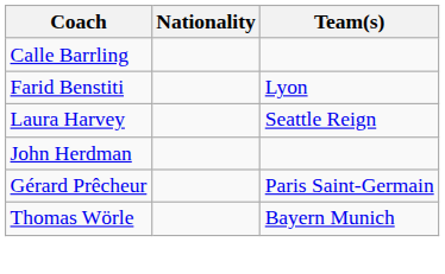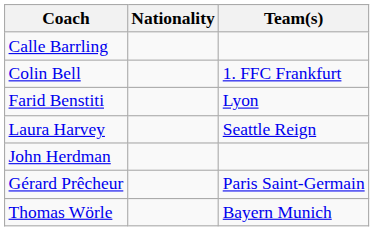+ row: Colin Bell | 1. FFC Frankfurt
